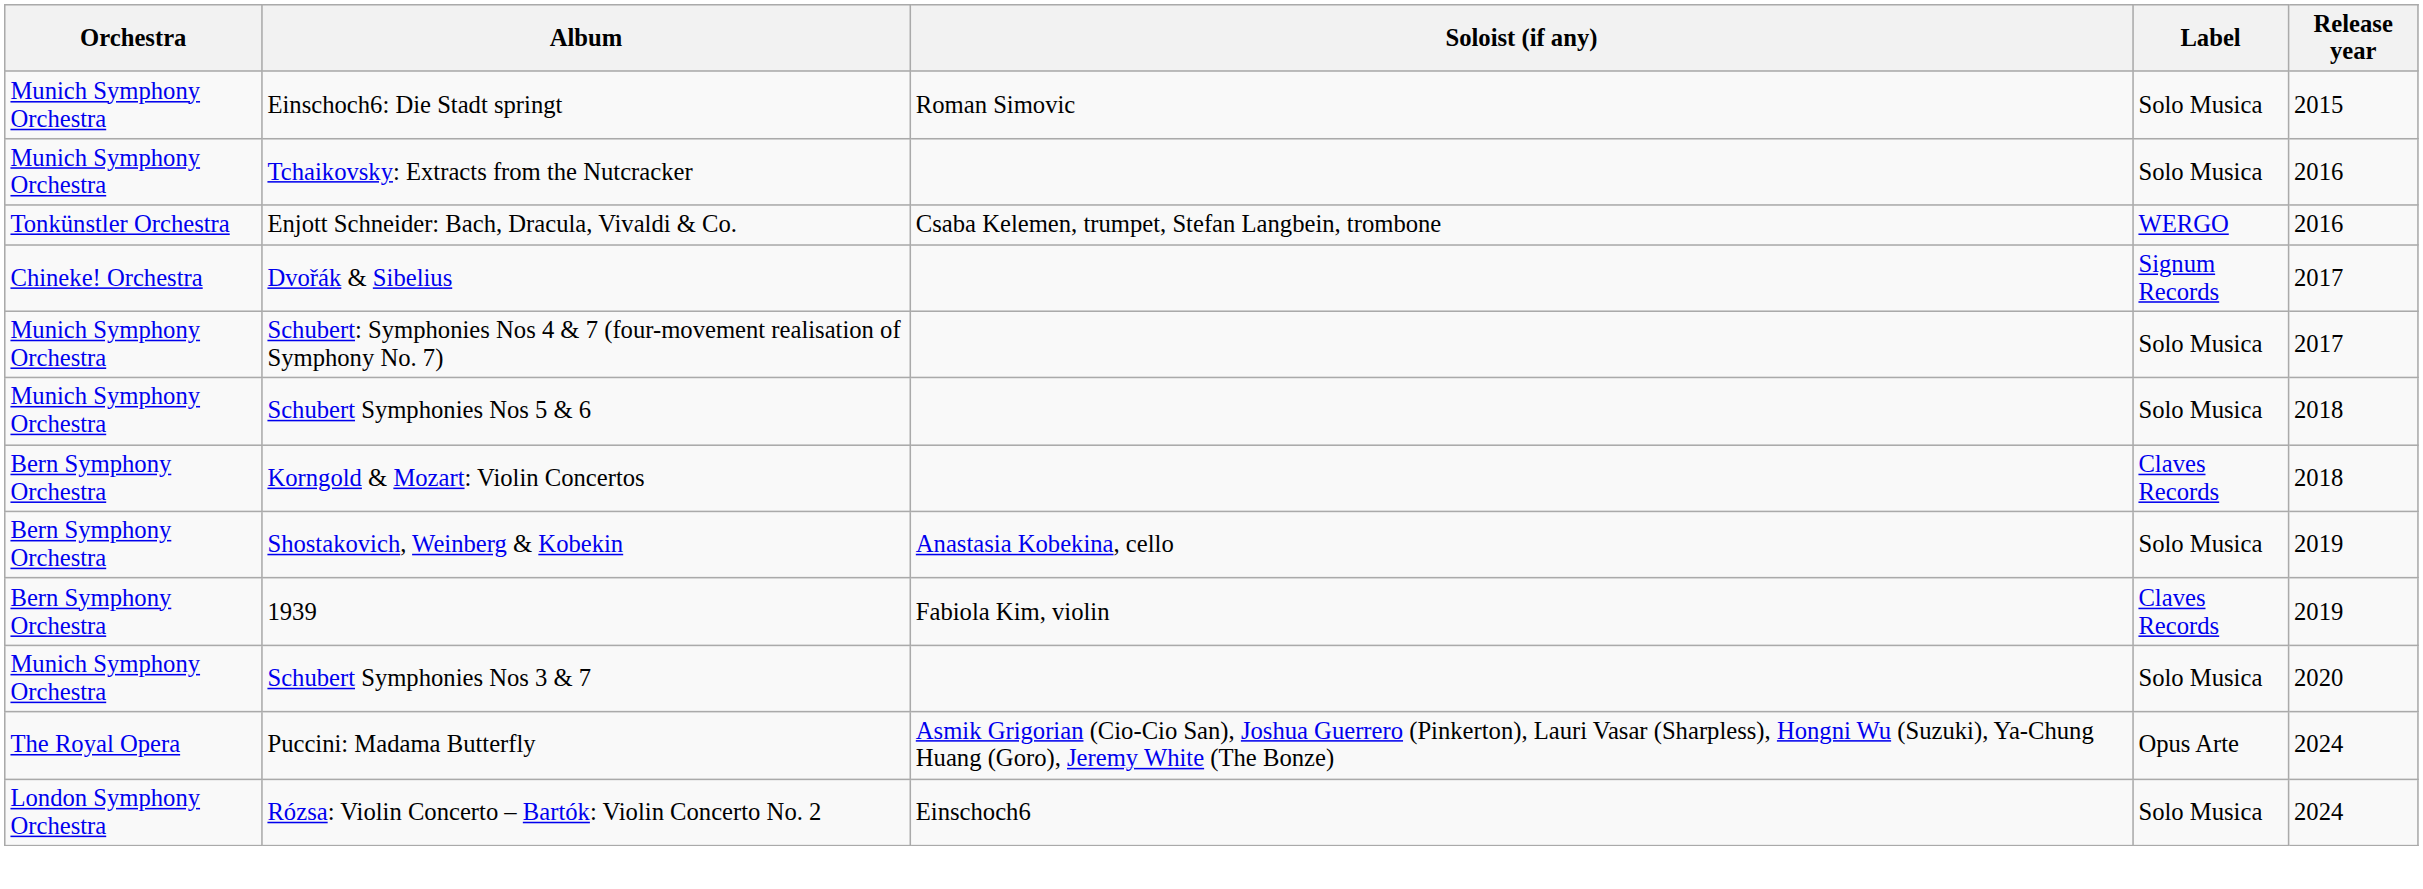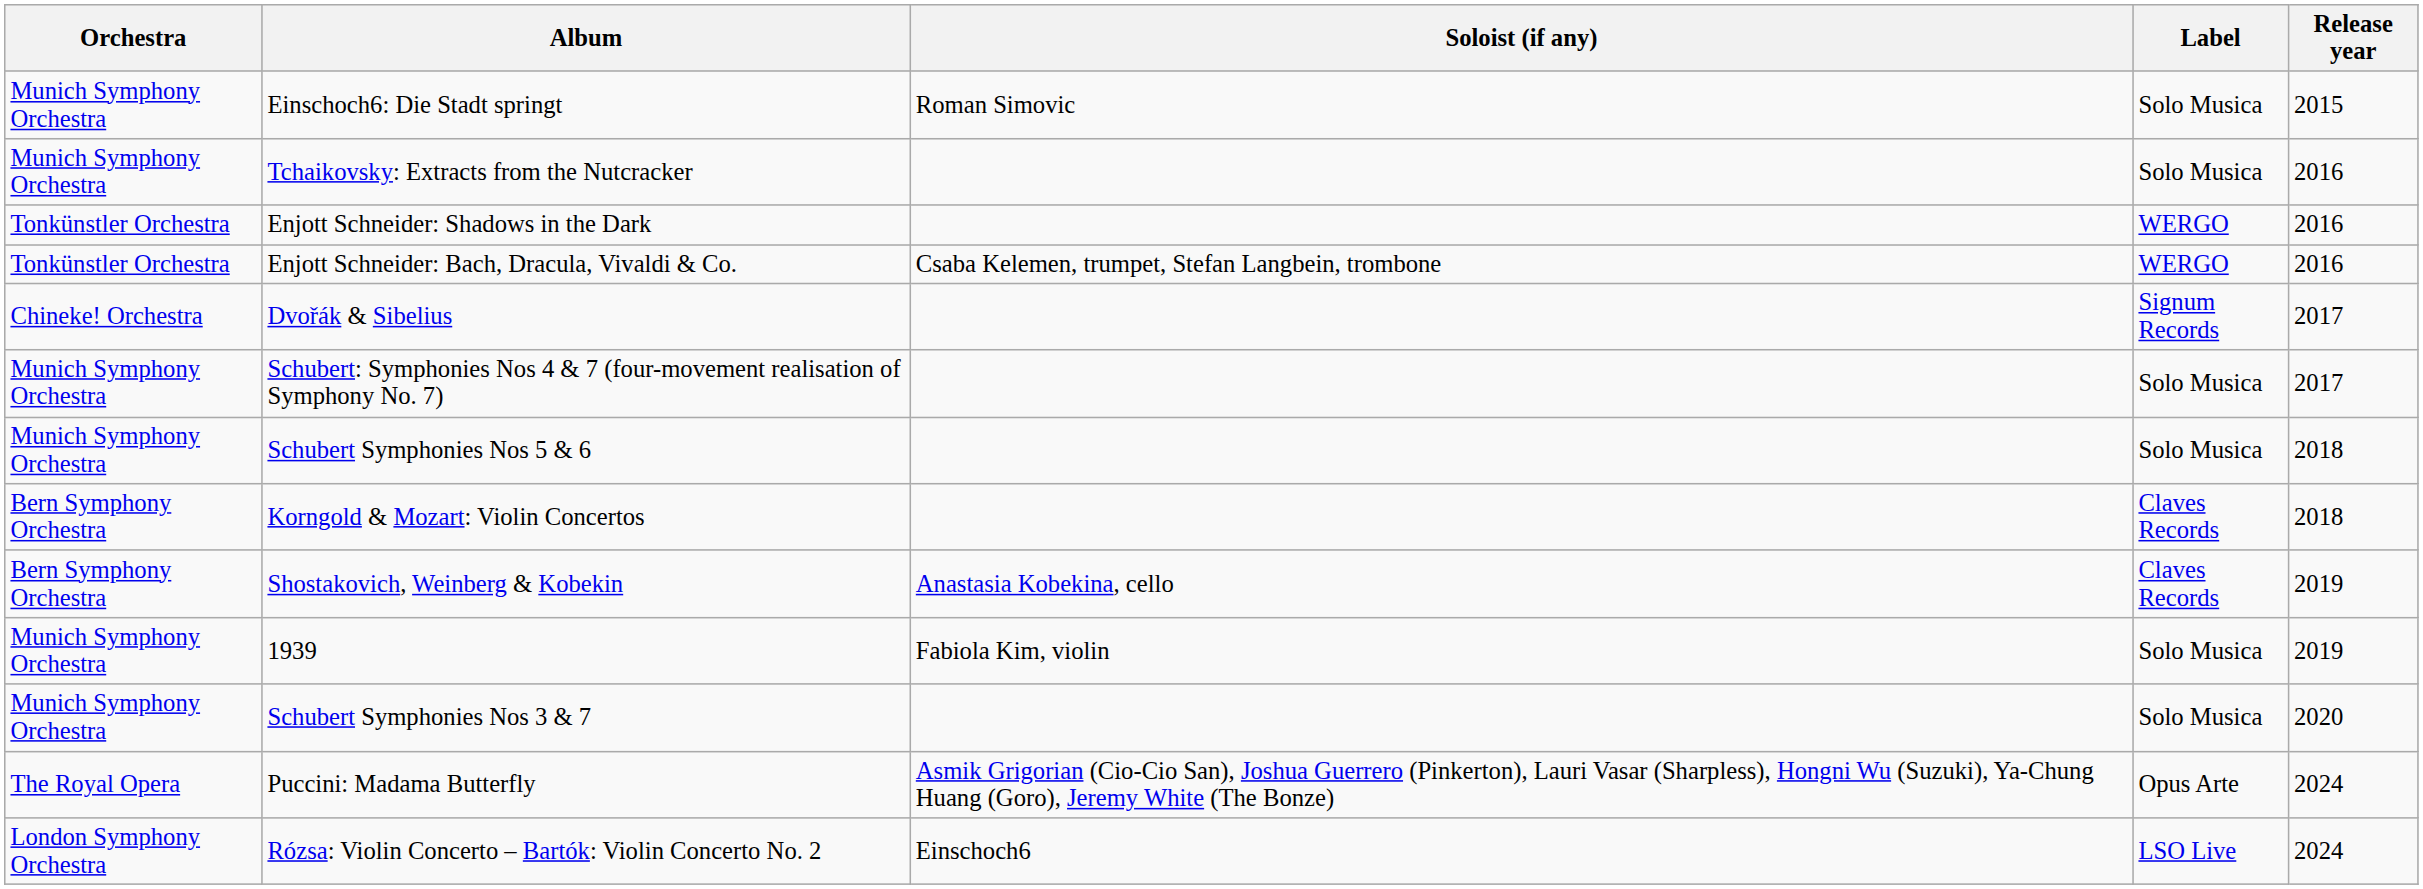+ row: Tonkünstler Orchestra | Enjott Schneider: Shadows in the Dark | WERGO | 2016
Shostakovich, Weinberg & Kobekin | Label: Solo Musica -> Claves Records
1939 | Orchestra: Bern Symphony Orchestra -> Munich Symphony Orchestra
1939 | Label: Claves Records -> Solo Musica
Rózsa: Violin Concerto – Bartók: Violin Concerto No. 2 | Label: Solo Musica -> LSO Live
